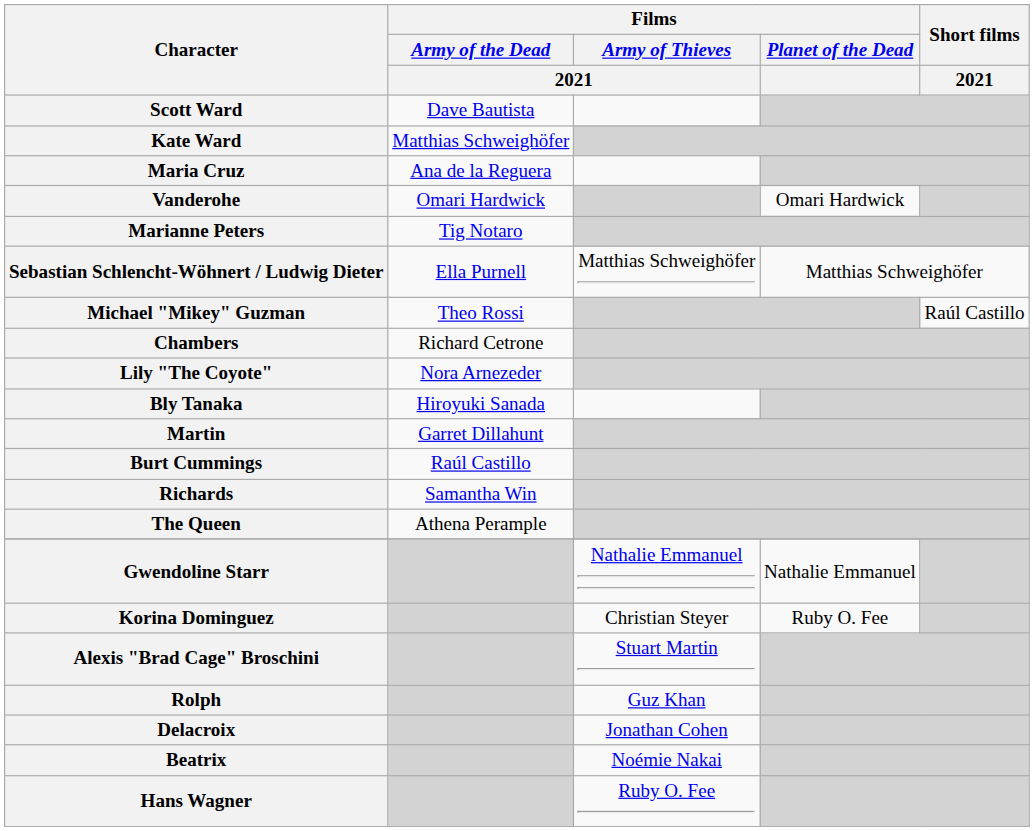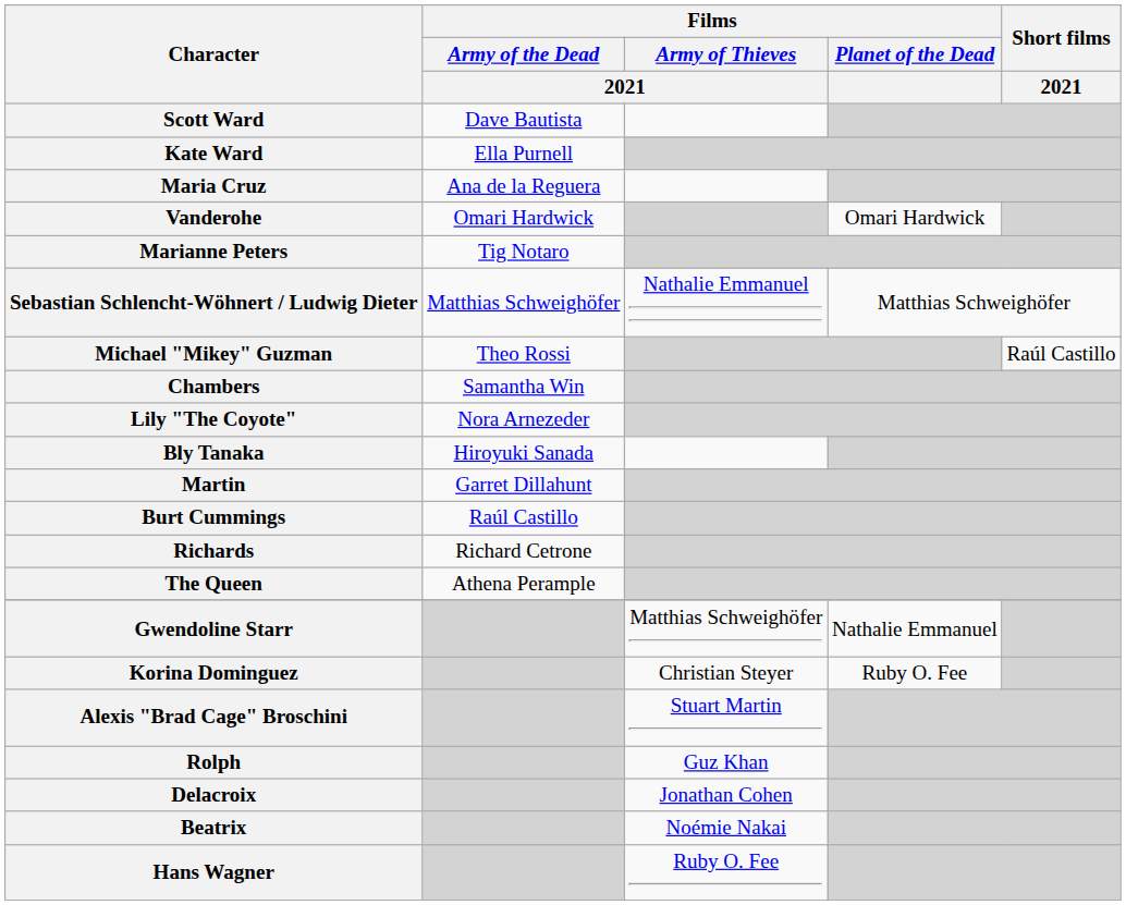Kate Ward | Films / Army of the Dead / 2021: Matthias Schweighöfer -> Ella Purnell
Sebastian Schlencht-Wöhnert / Ludwig Dieter | Films / Army of the Dead / 2021: Ella Purnell -> Matthias Schweighöfer
Sebastian Schlencht-Wöhnert / Ludwig Dieter | Films / Army of Thieves / 2021: Matthias Schweighöfer -> Nathalie Emmanuel
Chambers | Films / Army of the Dead / 2021: Richard Cetrone -> Samantha Win
Richards | Films / Army of the Dead / 2021: Samantha Win -> Richard Cetrone
Gwendoline Starr | Films / Army of Thieves / 2021: Nathalie Emmanuel -> Matthias Schweighöfer
